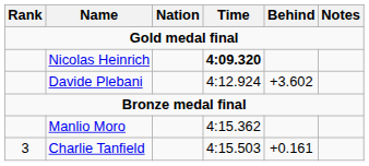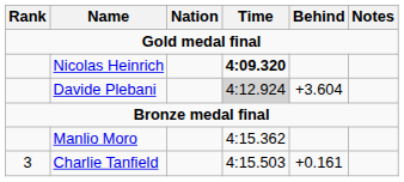Davide Plebani | Time: no background -> lightgrey background
Davide Plebani | Behind: +3.602 -> +3.604
